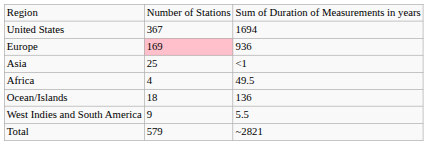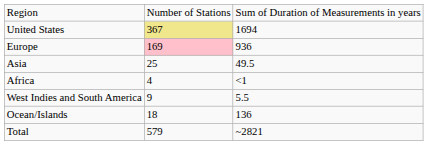United States | column 2: no background -> khaki background
Asia | column 3: <1 -> 49.5
Africa | column 3: 49.5 -> <1
rows swapped: Ocean/Islands <-> West Indies and South America
